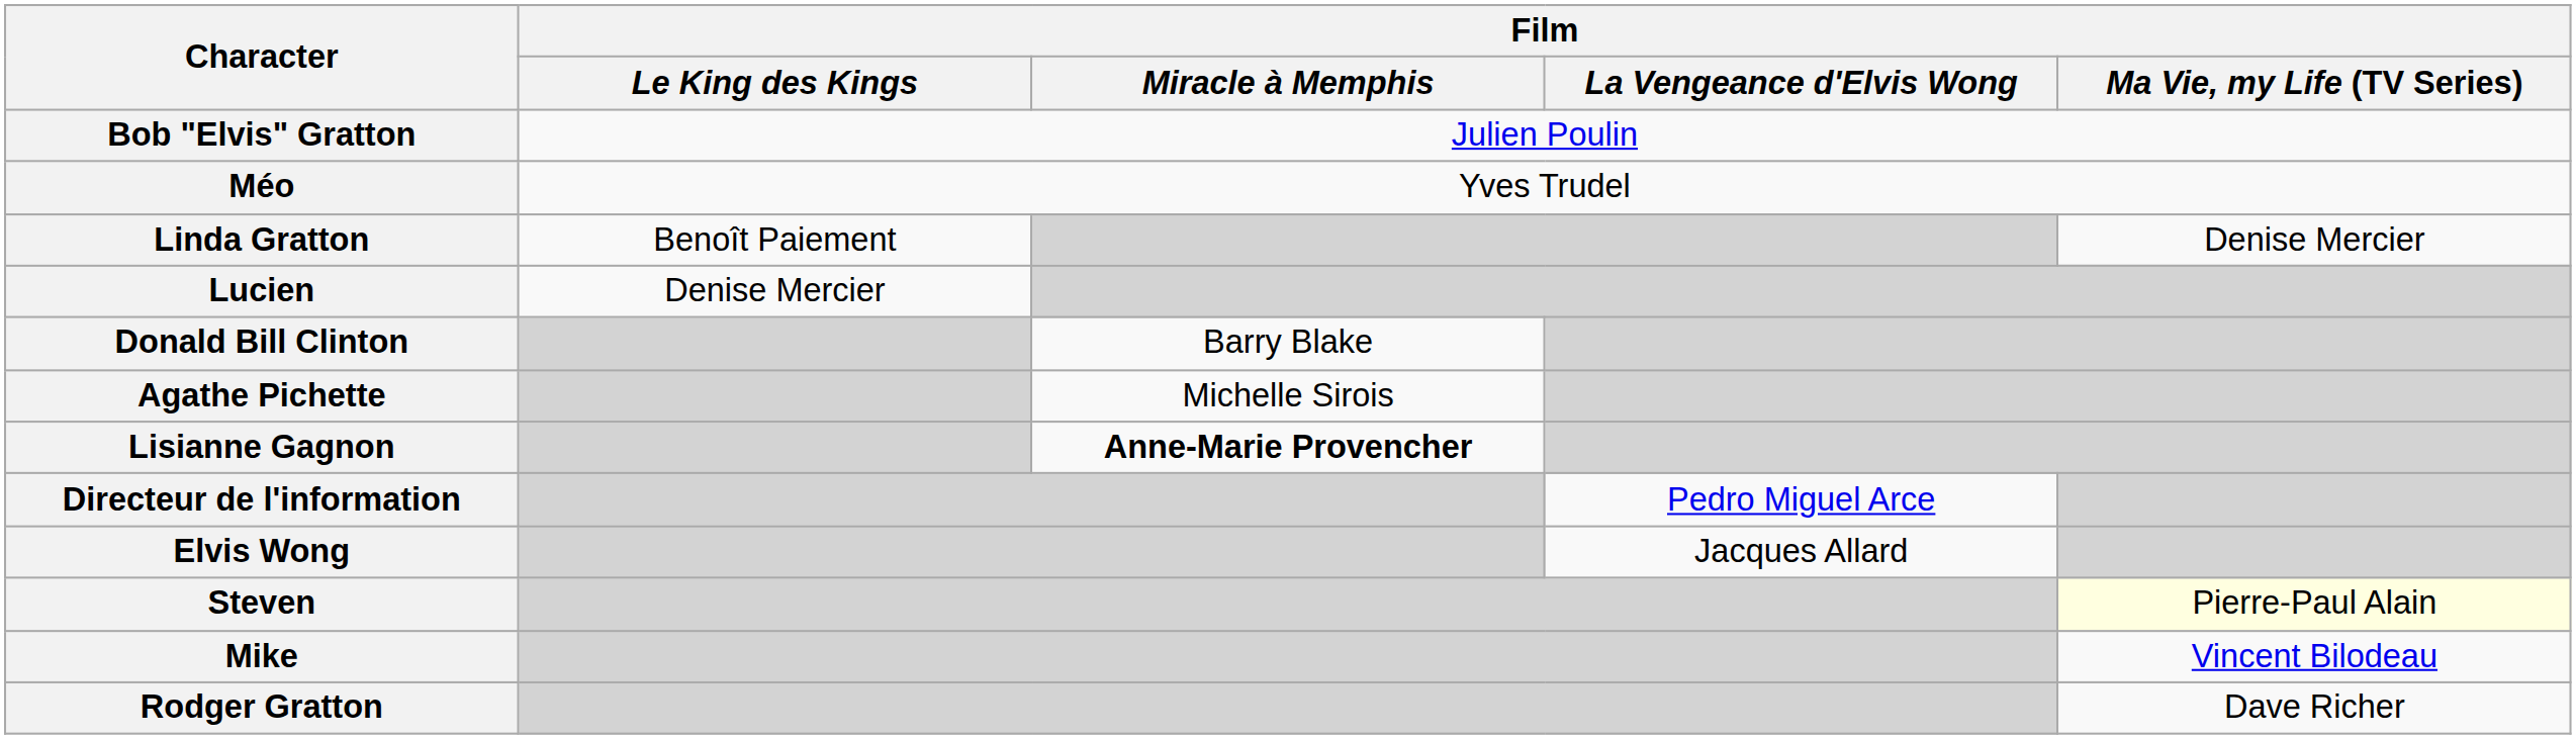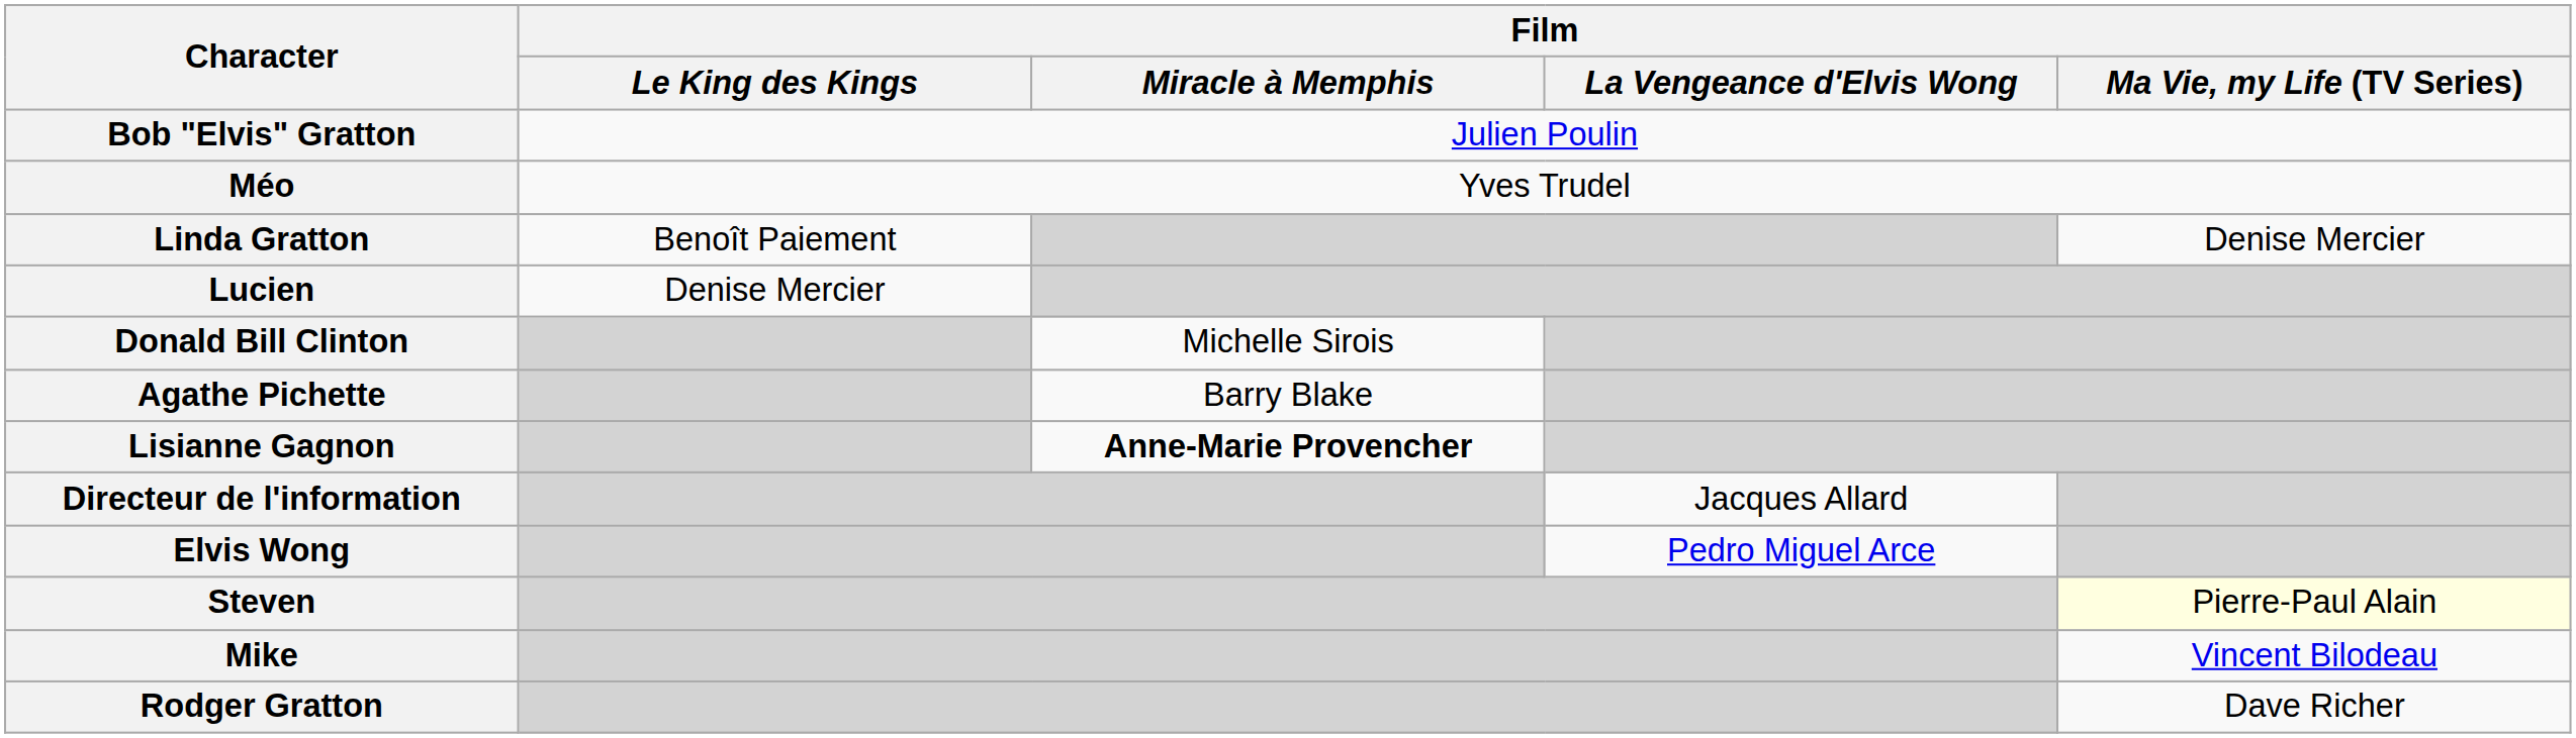Donald Bill Clinton | Film / Miracle à Memphis: Barry Blake -> Michelle Sirois
Agathe Pichette | Film / Miracle à Memphis: Michelle Sirois -> Barry Blake
Directeur de l'information | Film / La Vengeance d'Elvis Wong: Pedro Miguel Arce -> Jacques Allard
Elvis Wong | Film / La Vengeance d'Elvis Wong: Jacques Allard -> Pedro Miguel Arce
